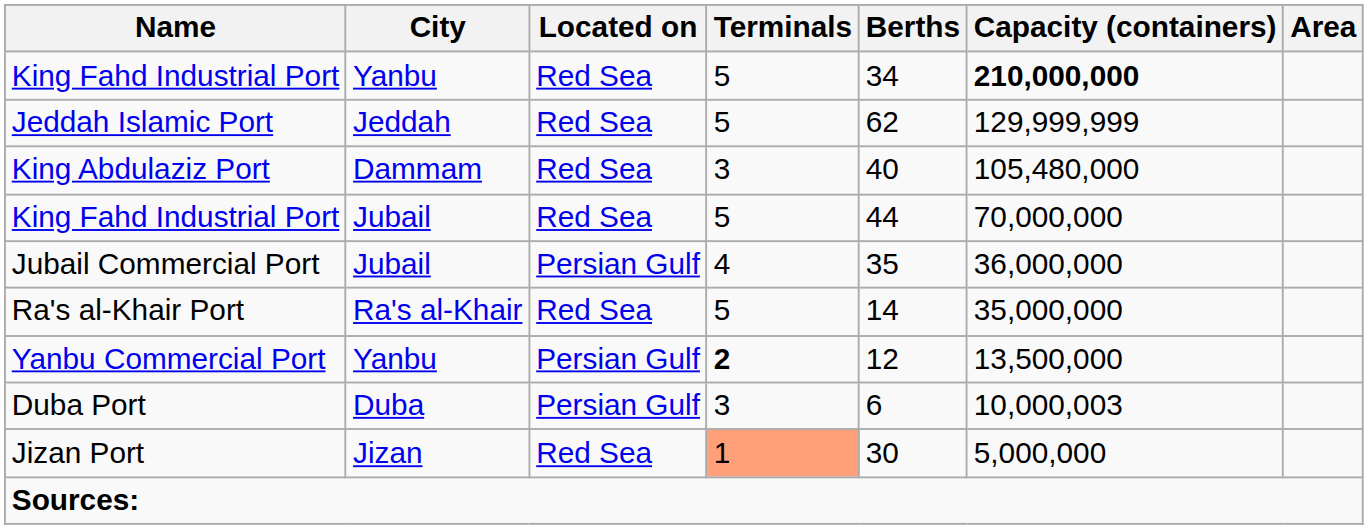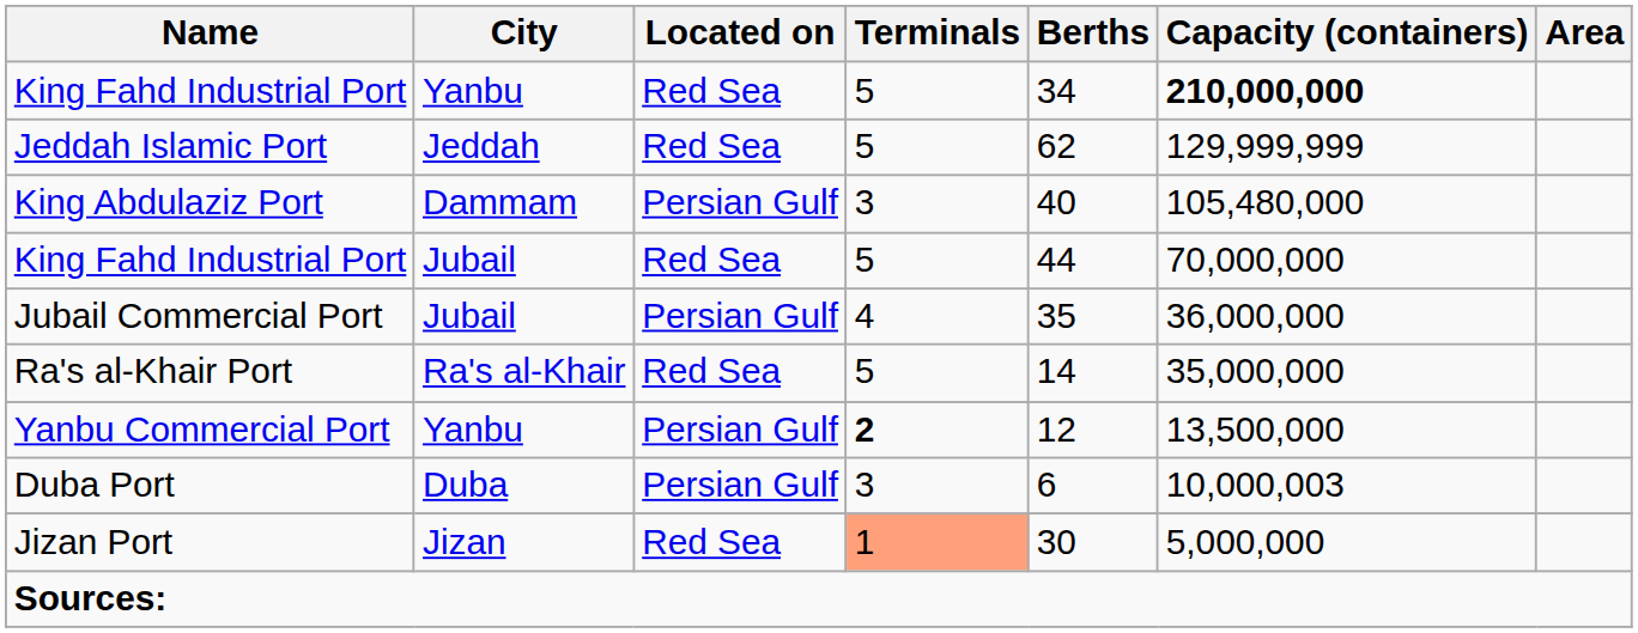King Abdulaziz Port | Located on: Red Sea -> Persian Gulf
